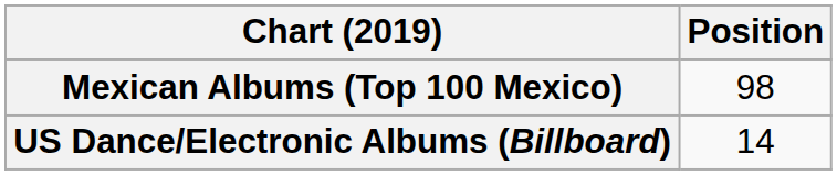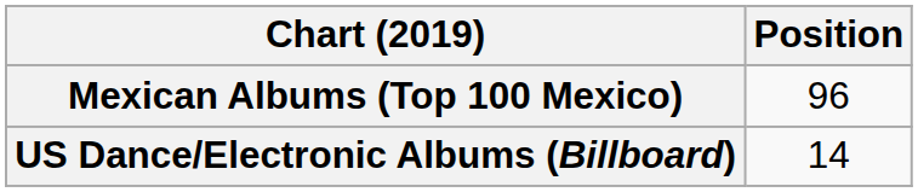Mexican Albums (Top 100 Mexico) | Position: 98 -> 96
